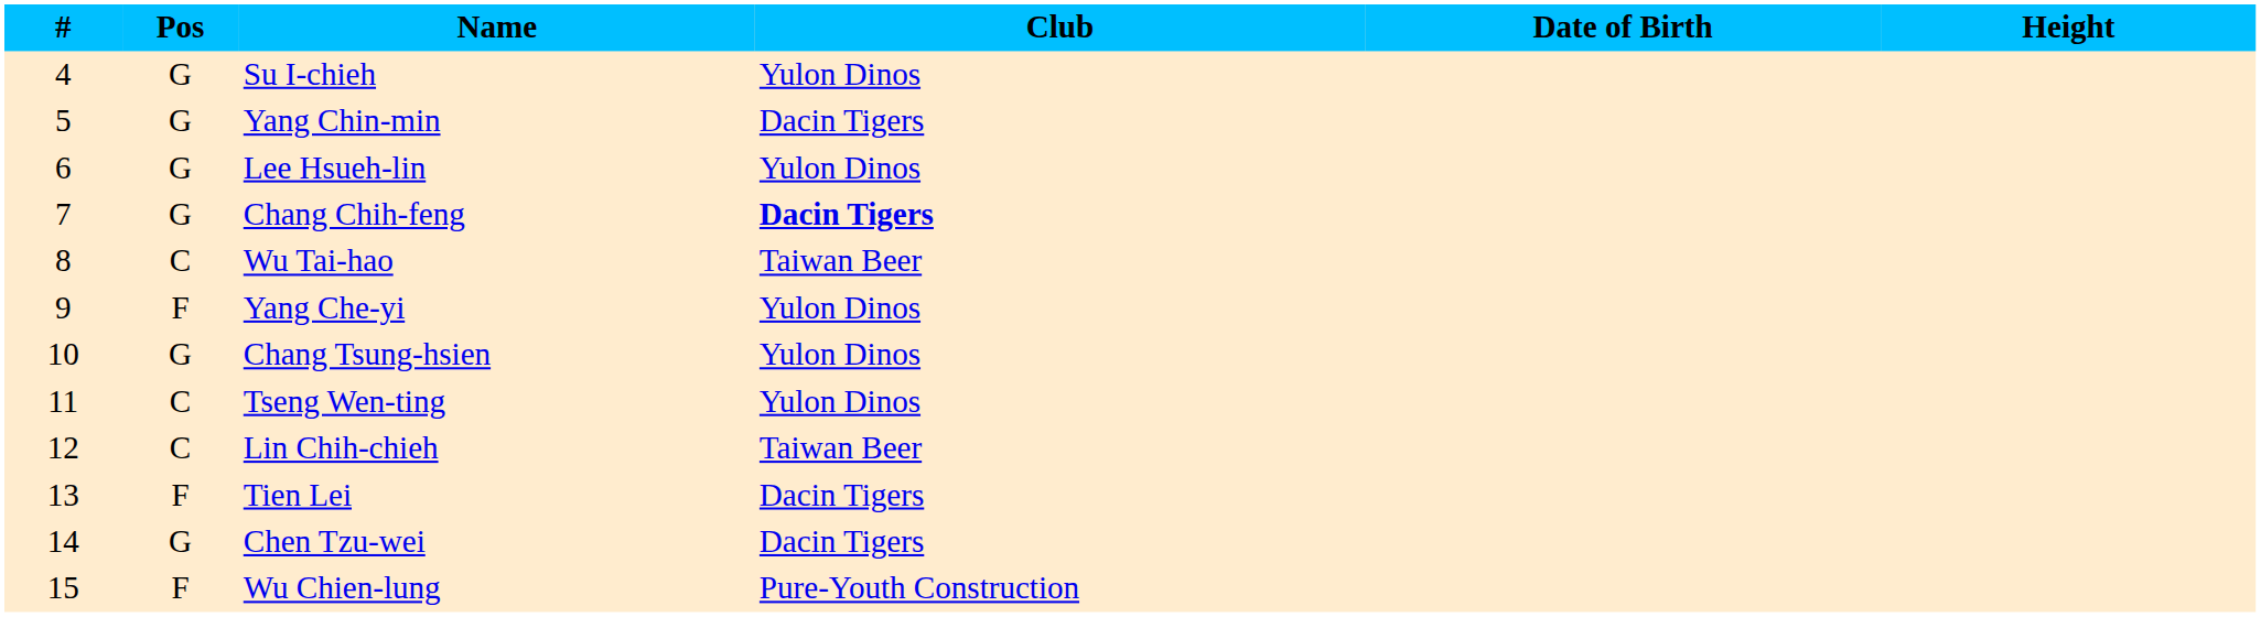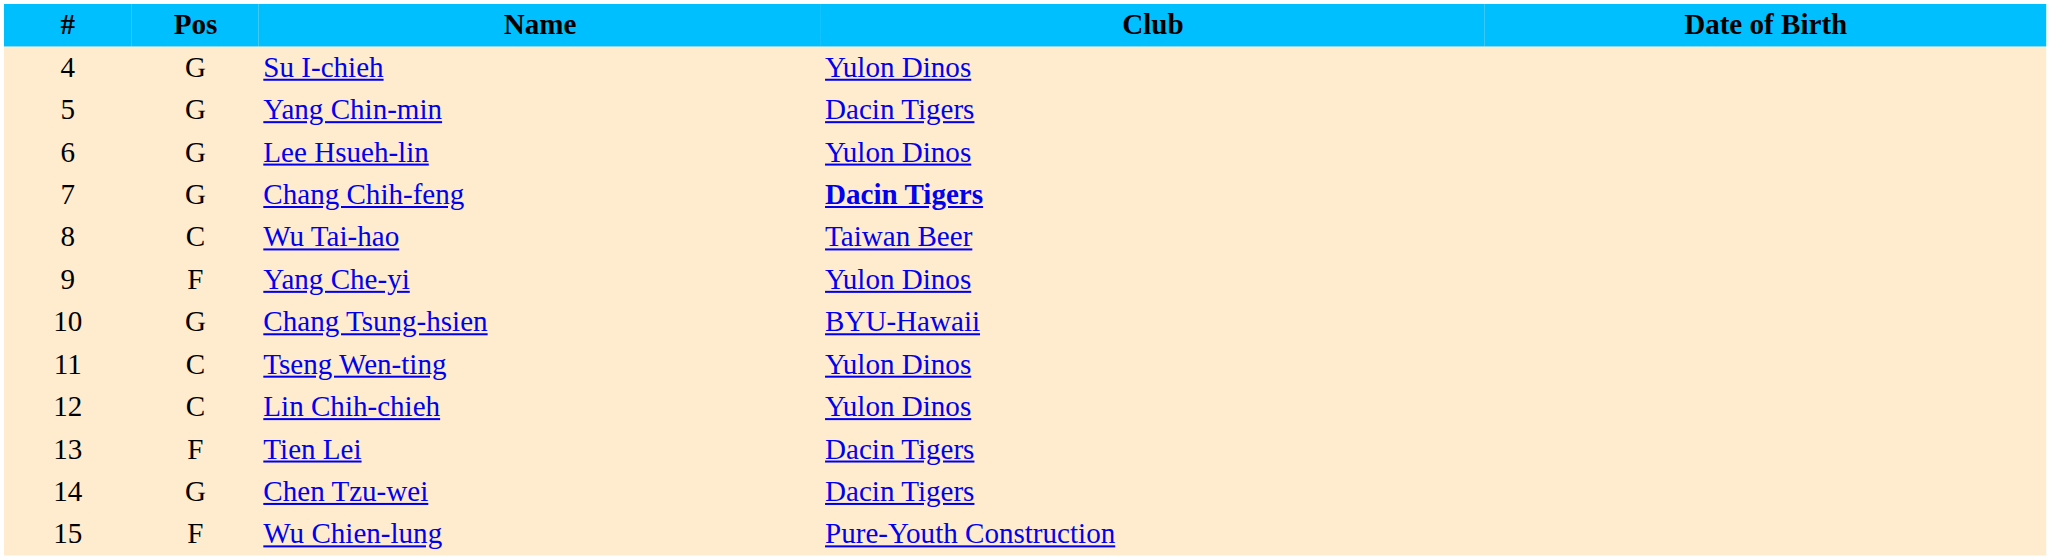- column: Height
Chang Tsung-hsien | Club: Yulon Dinos -> BYU-Hawaii
Lin Chih-chieh | Club: Taiwan Beer -> Yulon Dinos
